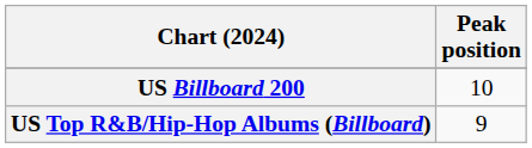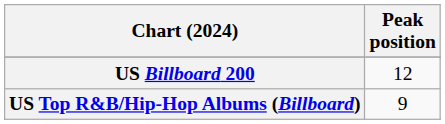US Billboard 200 | Peak position: 10 -> 12
